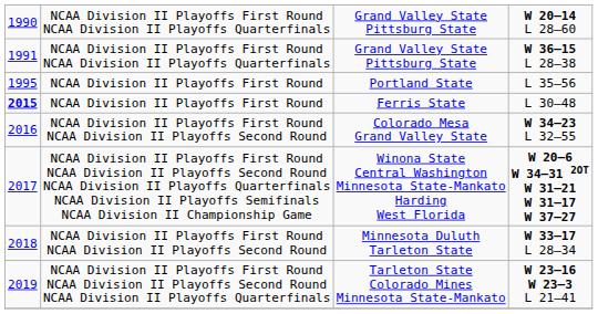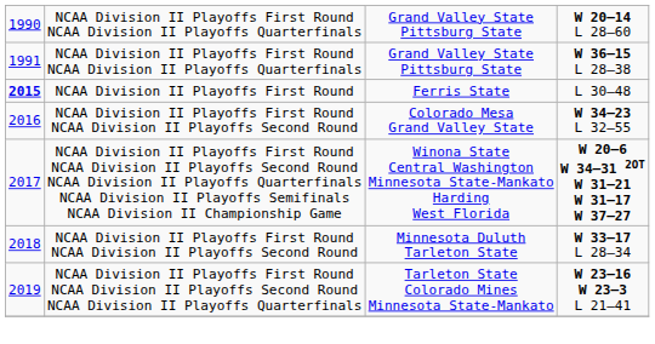- row: 1995 | NCAA Division II Playoffs First Round | Portland State | L 35–56
